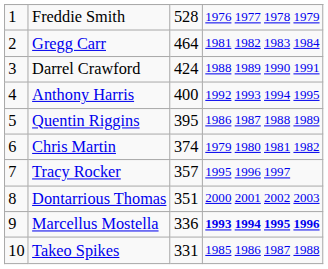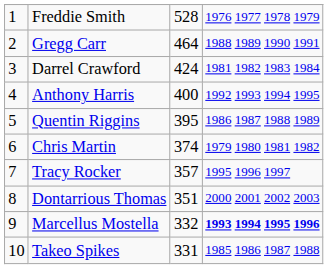Gregg Carr | column 4: 1981 1982 1983 1984 -> 1988 1989 1990 1991
Darrel Crawford | column 4: 1988 1989 1990 1991 -> 1981 1982 1983 1984
Marcellus Mostella | column 3: 336 -> 332
